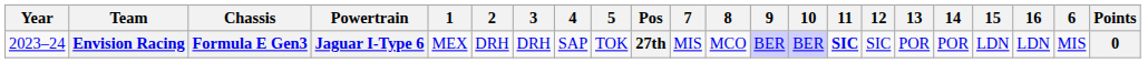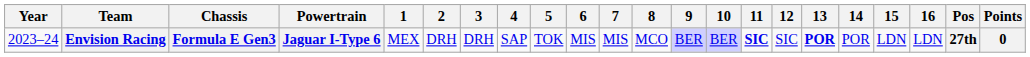columns swapped: 6 <-> Pos
Envision Racing | 13: normal -> bold
